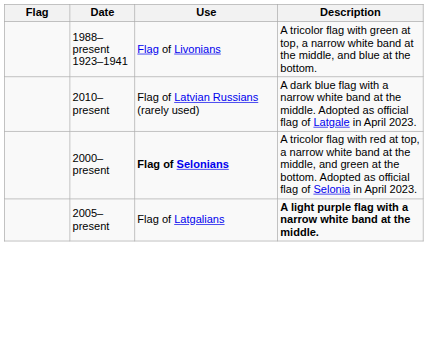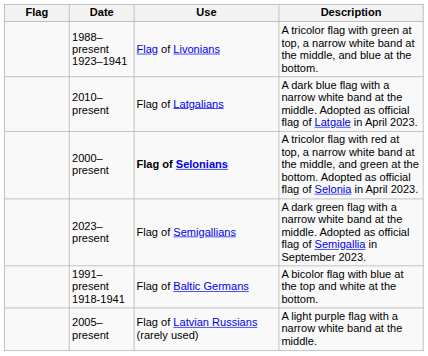2010–present | Use: Flag of Latvian Russians (rarely used) -> Flag of Latgalians
+ row: 2023–present | Flag of Semigallians | A dark green flag with a narrow white band at the middle. Adopted as official flag of Semigallia in September 2023.
+ row: 1991–present 1918-1941 | Flag of Baltic Germans | A bicolor flag with blue at the top and white at the bottom.
2005–present | Use: Flag of Latgalians -> Flag of Latvian Russians (rarely used)
2005–present | Description: bold -> normal
